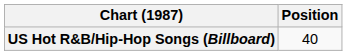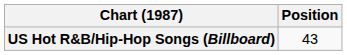US Hot R&B/Hip-Hop Songs (Billboard) | Position: 40 -> 43
